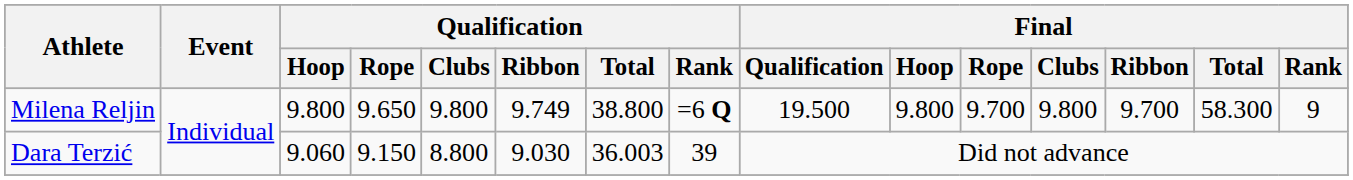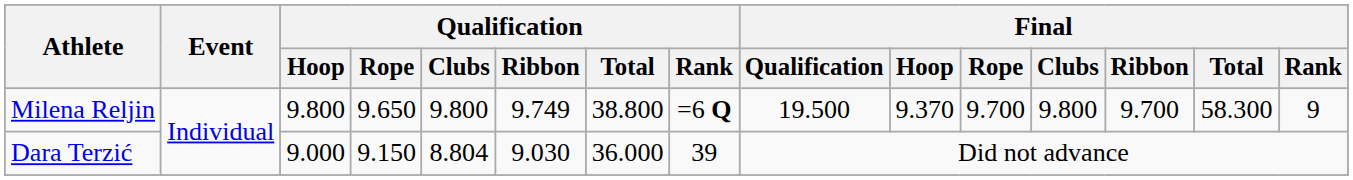Milena Reljin | Final / Hoop: 9.800 -> 9.370
Dara Terzić | Qualification / Hoop: 9.060 -> 9.000
Dara Terzić | Qualification / Clubs: 8.800 -> 8.804
Dara Terzić | Qualification / Total: 36.003 -> 36.000
